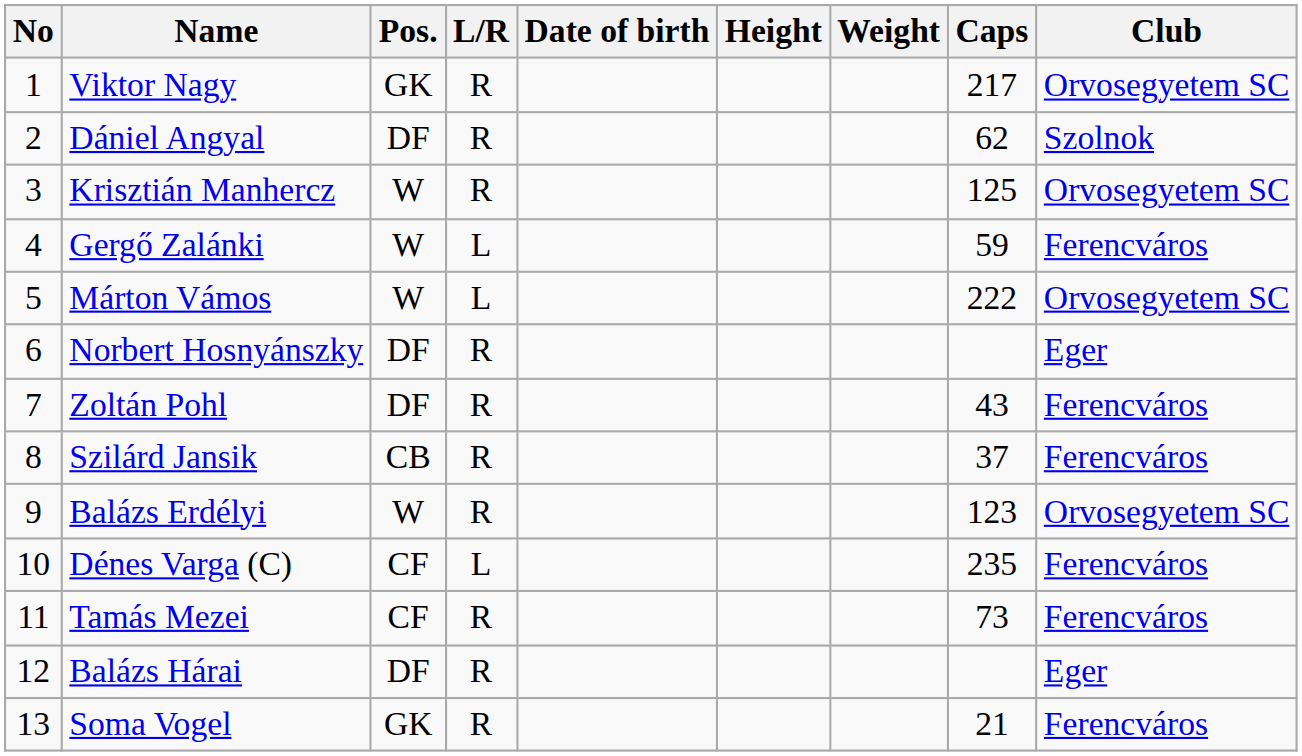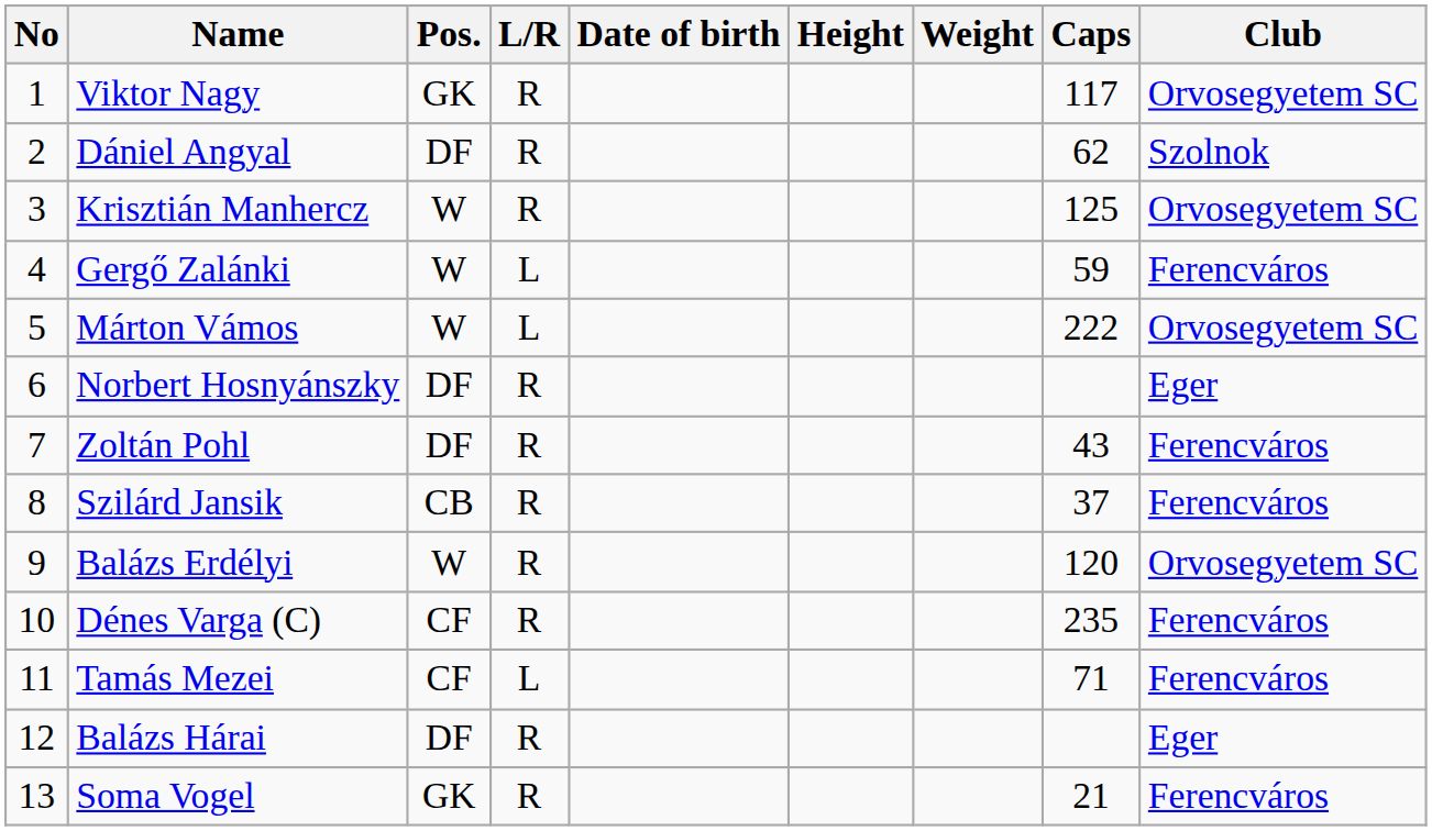Viktor Nagy | Caps: 217 -> 117
Balázs Erdélyi | Caps: 123 -> 120
Dénes Varga (C) | L/R: L -> R
Tamás Mezei | L/R: R -> L
Tamás Mezei | Caps: 73 -> 71
